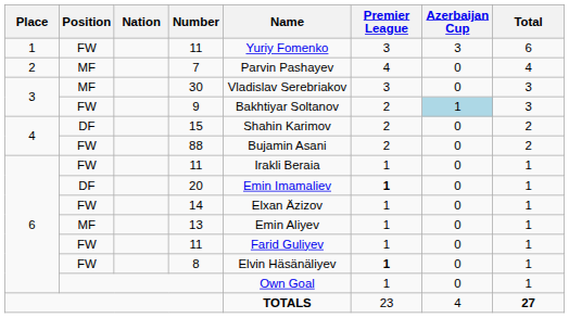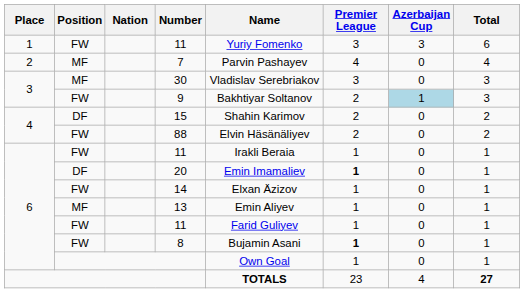88 | Name: Bujamin Asani -> Elvin Häsänäliyev
8 | Name: Elvin Häsänäliyev -> Bujamin Asani
